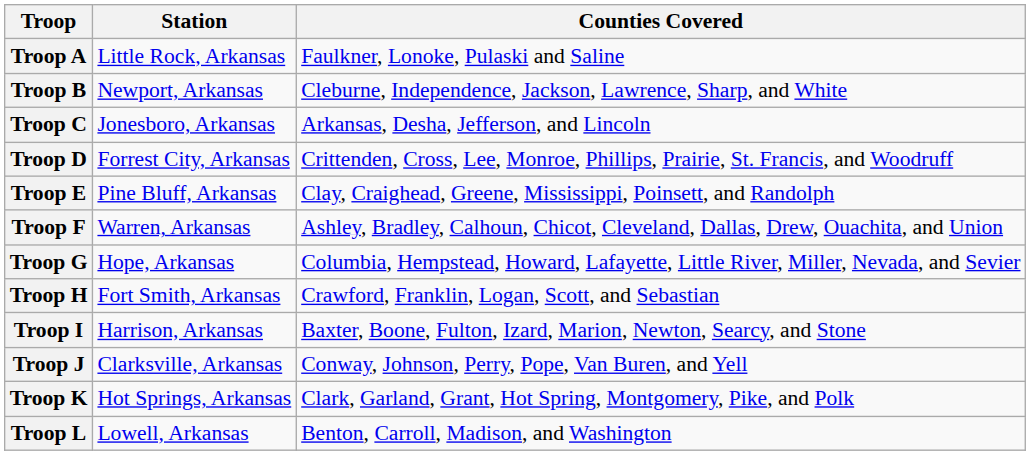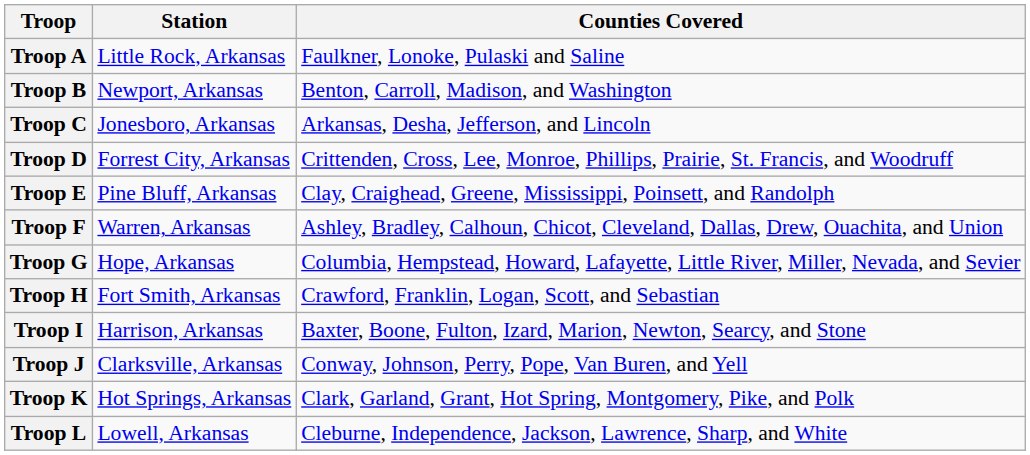Troop B | Counties Covered: Cleburne, Independence, Jackson, Lawrence, Sharp, and White -> Benton, Carroll, Madison, and Washington
Troop L | Counties Covered: Benton, Carroll, Madison, and Washington -> Cleburne, Independence, Jackson, Lawrence, Sharp, and White
